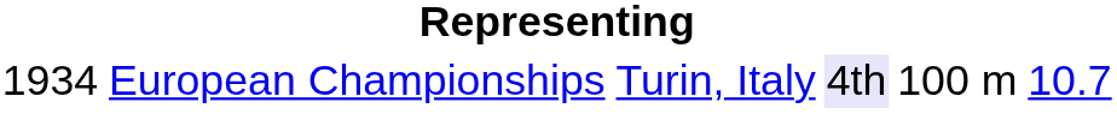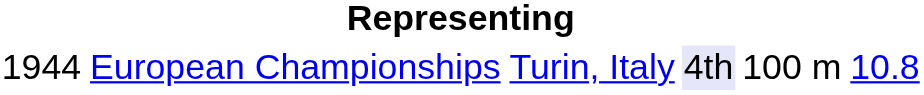European Championships | column 1: 1934 -> 1944
European Championships | column 6: 10.7 -> 10.8
